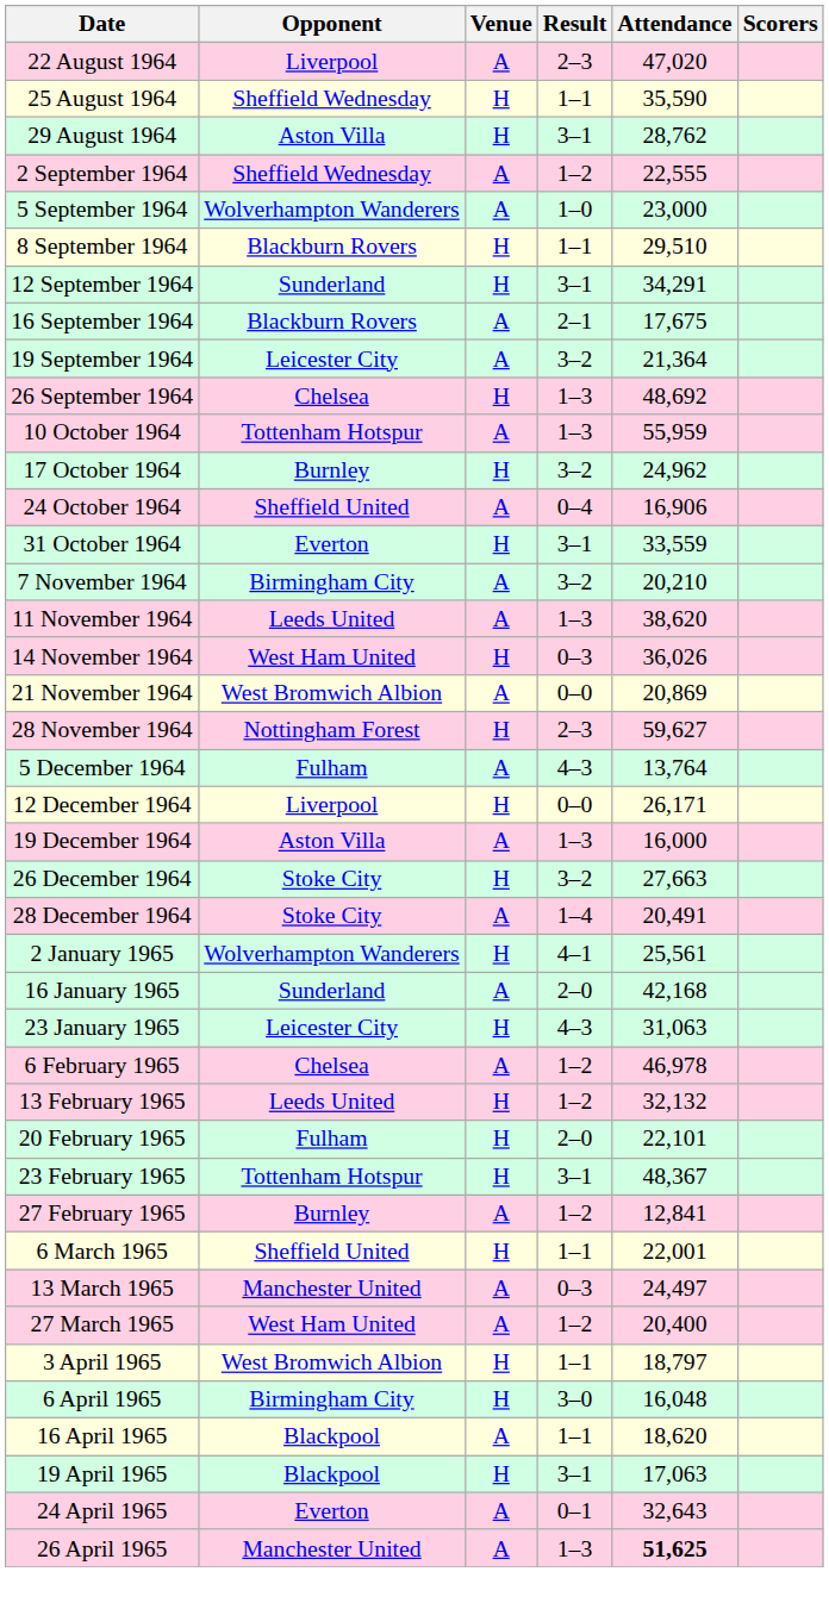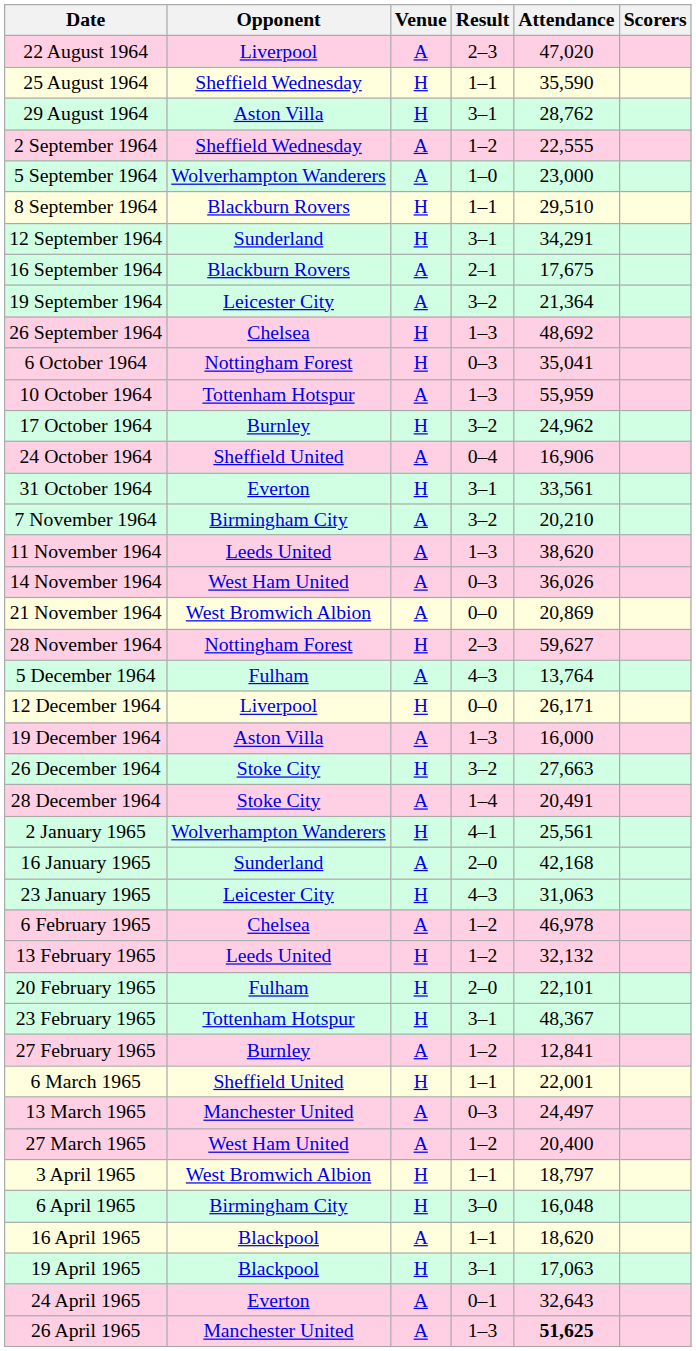+ row: 6 October 1964 | Nottingham Forest | H | 0–3 | 35,041
31 October 1964 | Attendance: 33,559 -> 33,561
14 November 1964 | Venue: H -> A
